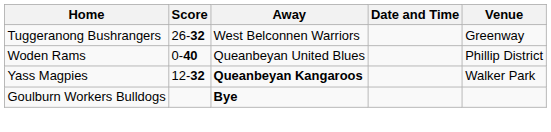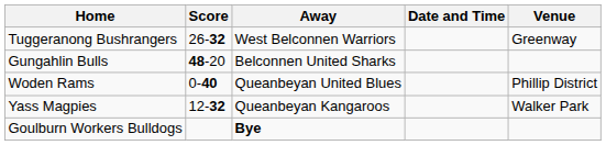+ row: Gungahlin Bulls | 48-20 | Belconnen United Sharks
Yass Magpies | Away: bold -> normal
